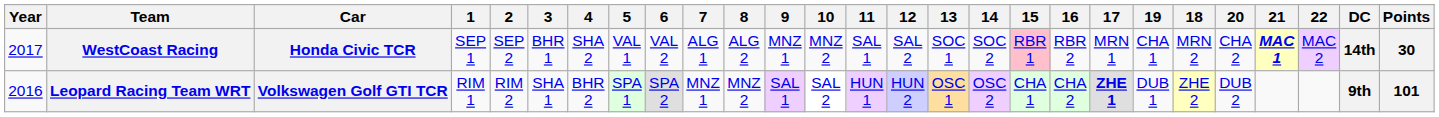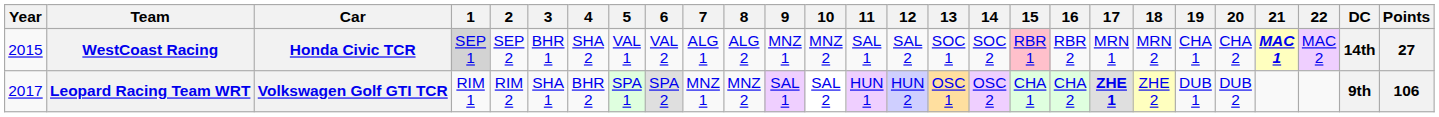columns swapped: 18 <-> 19
WestCoast Racing | Year: 2017 -> 2015
WestCoast Racing | 1: no background -> lightgrey background
WestCoast Racing | Points: 30 -> 27
Leopard Racing Team WRT | Year: 2016 -> 2017
Leopard Racing Team WRT | Points: 101 -> 106
